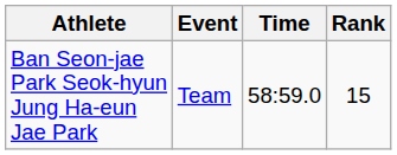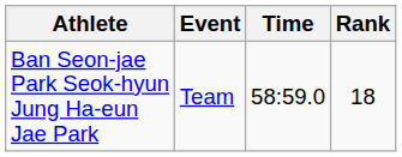Ban Seon-jae Park Seok-hyun Jung Ha-eun Jae Park | Rank: 15 -> 18
